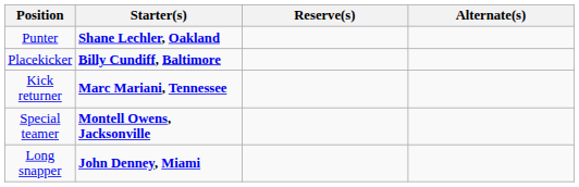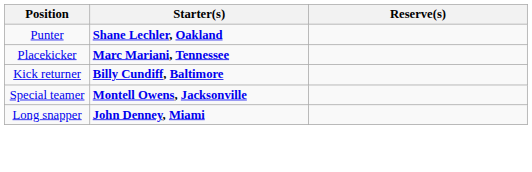- column: Alternate(s)
Placekicker | Starter(s): Billy Cundiff, Baltimore -> Marc Mariani, Tennessee
Kick returner | Starter(s): Marc Mariani, Tennessee -> Billy Cundiff, Baltimore
